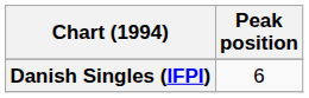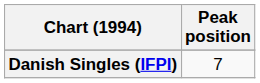Danish Singles (IFPI) | Peak position: 6 -> 7
